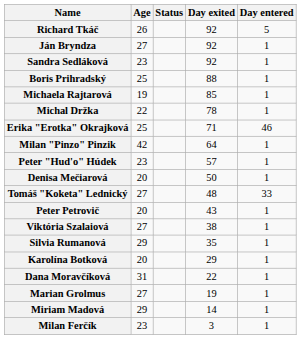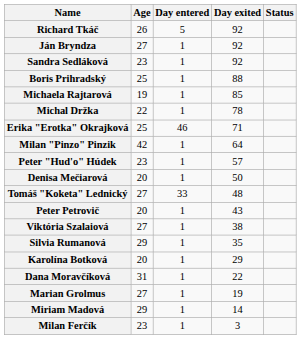columns swapped: Day entered <-> Status
